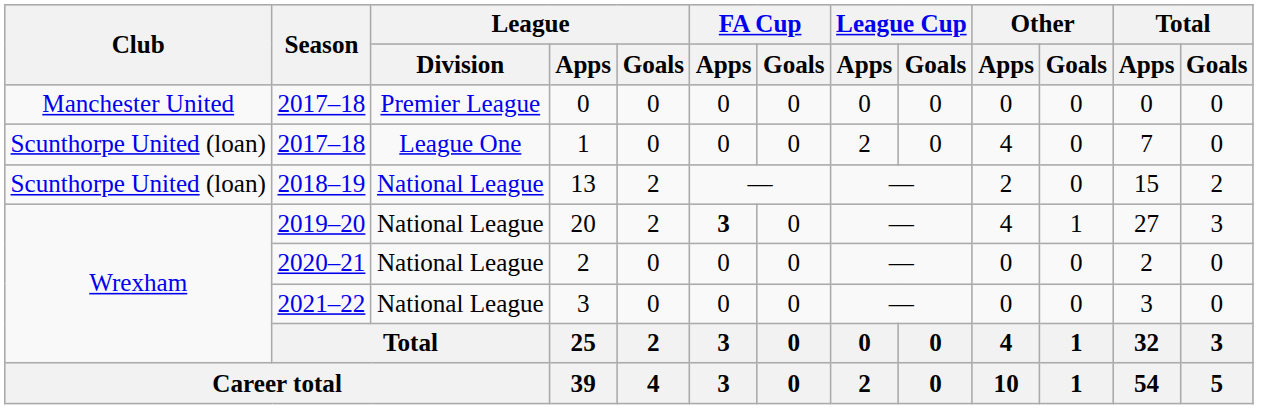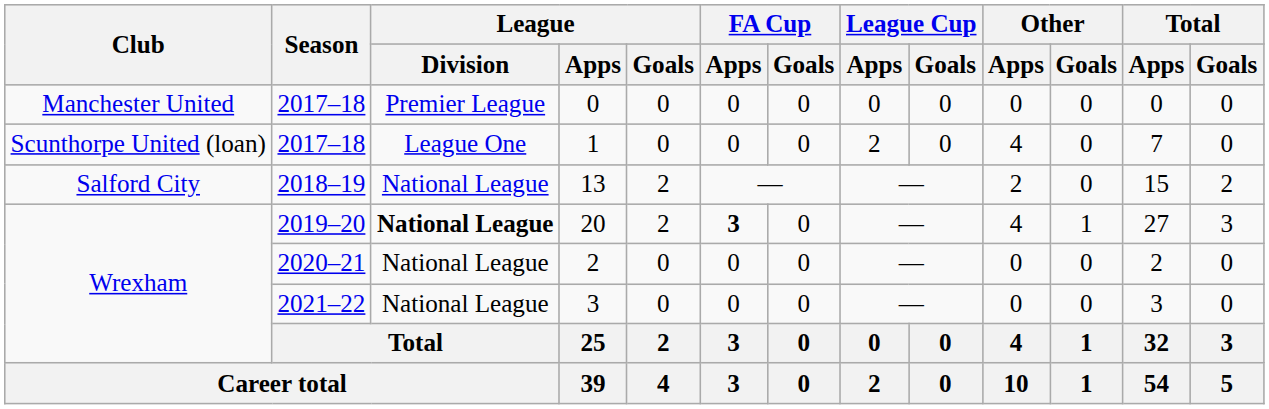13 | Club: Scunthorpe United (loan) -> Salford City
20 | League / Division: normal -> bold
